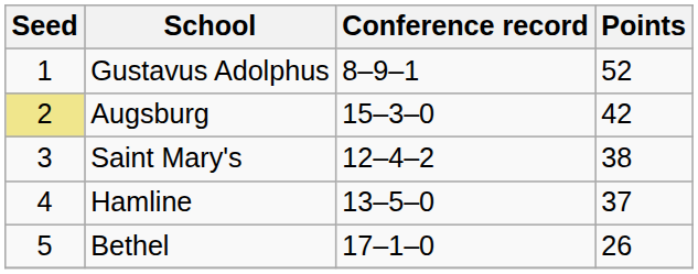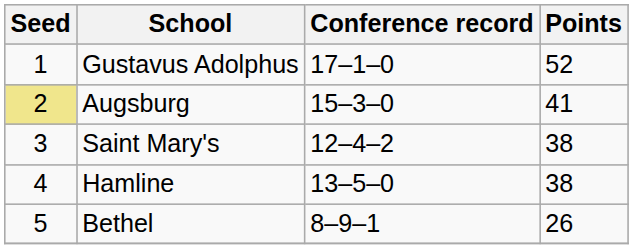Gustavus Adolphus | Conference record: 8–9–1 -> 17–1–0
Augsburg | Points: 42 -> 41
Hamline | Points: 37 -> 38
Bethel | Conference record: 17–1–0 -> 8–9–1
